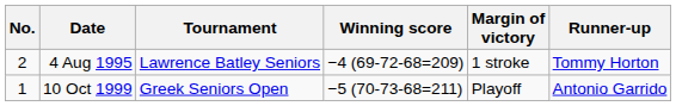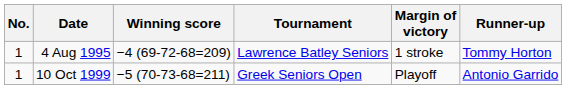columns swapped: Tournament <-> Winning score
4 Aug 1995 | No.: 2 -> 1
